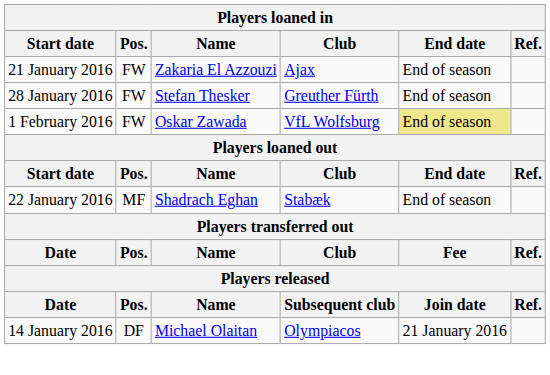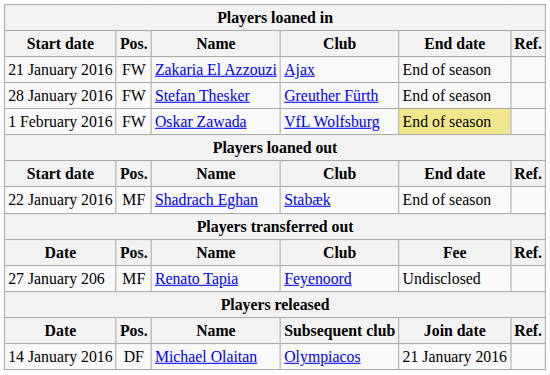+ row: 27 January 206 | MF | Renato Tapia | Feyenoord | Undisclosed
